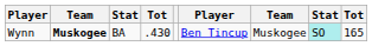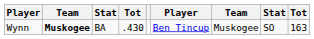Wynn | column 8: paleturquoise background -> no background
Wynn | column 9: 165 -> 163
